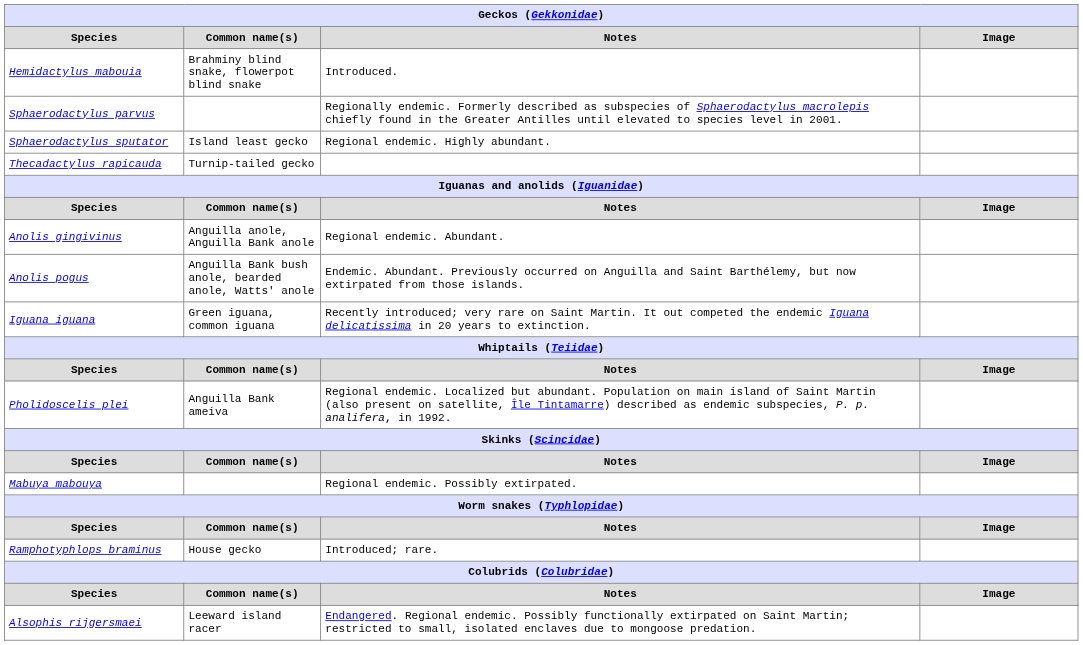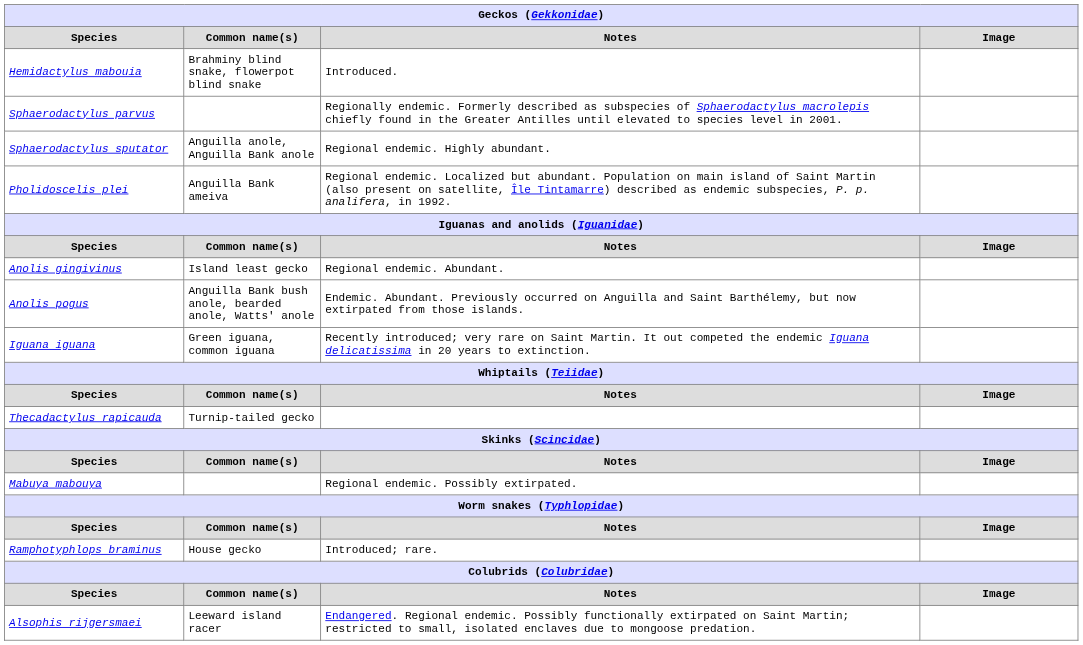Sphaerodactylus sputator | Common name(s): Island least gecko -> Anguilla anole, Anguilla Bank anole
rows swapped: Thecadactylus rapicauda <-> Pholidoscelis plei
Anolis gingivinus | Common name(s): Anguilla anole, Anguilla Bank anole -> Island least gecko
